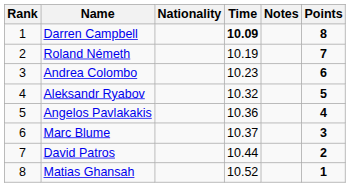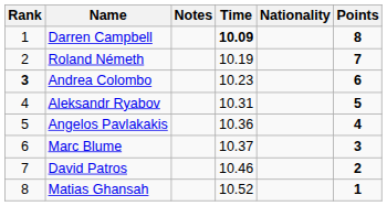columns swapped: Nationality <-> Notes
Andrea Colombo | Rank: normal -> bold
Aleksandr Ryabov | Time: 10.32 -> 10.31
David Patros | Time: 10.44 -> 10.46
